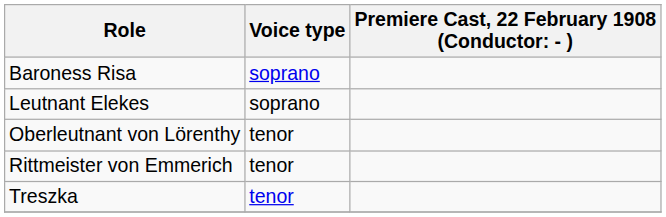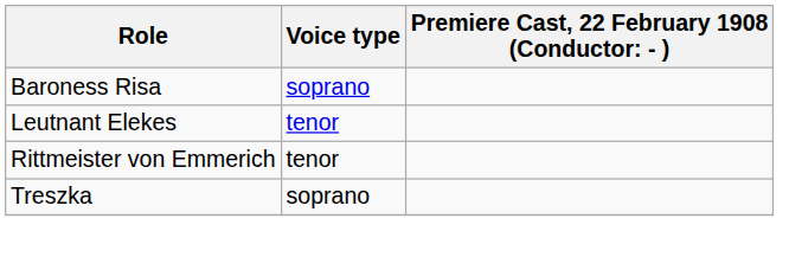Leutnant Elekes | Voice type: soprano -> tenor
- row: Oberleutnant von Lörenthy | tenor
Treszka | Voice type: tenor -> soprano
